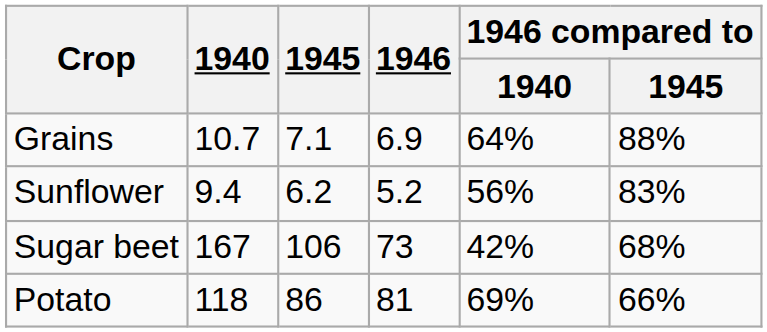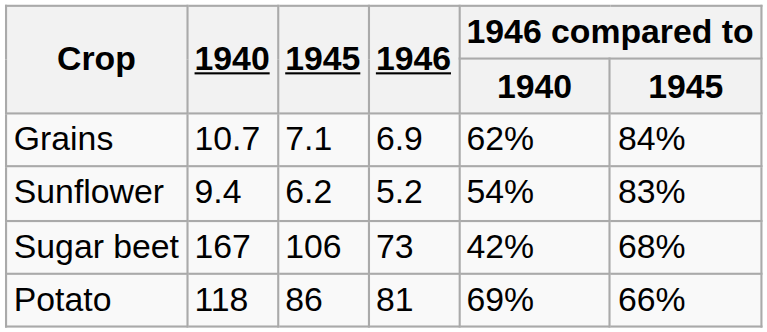Grains | 1946 compared to / 1940: 64% -> 62%
Grains | 1946 compared to / 1945: 88% -> 84%
Sunflower | 1946 compared to / 1940: 56% -> 54%
